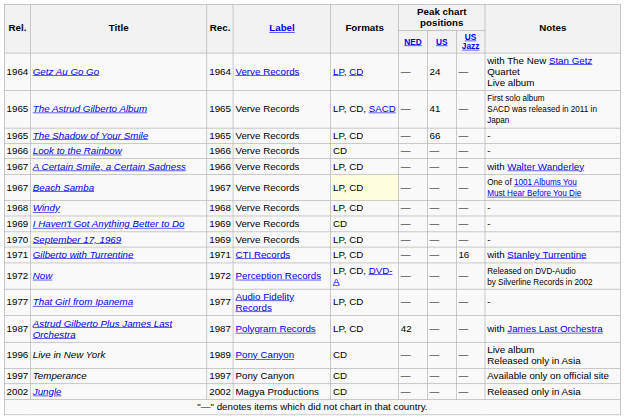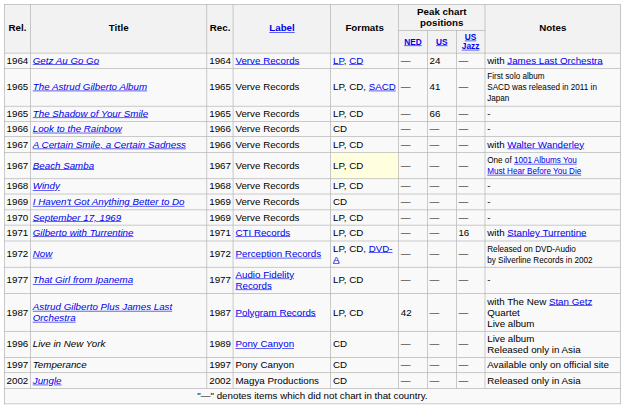Getz Au Go Go | Notes: with The New Stan Getz Quartet Live album -> with James Last Orchestra
Astrud Gilberto Plus James Last Orchestra | Notes: with James Last Orchestra -> with The New Stan Getz Quartet Live album
